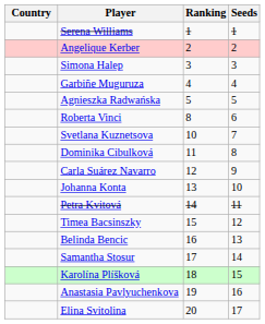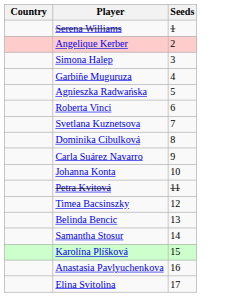- column: Ranking | 1 | 2 | 3 | 4 | 5 | 8 | 10 | 11 | 12 | 13 | 14 | 15 | 16 | 17 | 18 | 19 | 20
